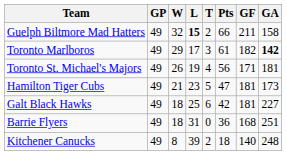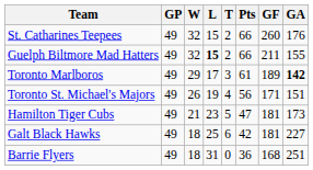+ row: St. Catharines Teepees | 49 | 32 | 15 | 2 | 66 | 260 | 176
Guelph Biltmore Mad Hatters | GA: 158 -> 155
Toronto Marlboros | GF: 182 -> 189
Toronto St. Michael's Majors | GA: 181 -> 151
- row: Kitchener Canucks | 49 | 8 | 39 | 2 | 18 | 140 | 248
